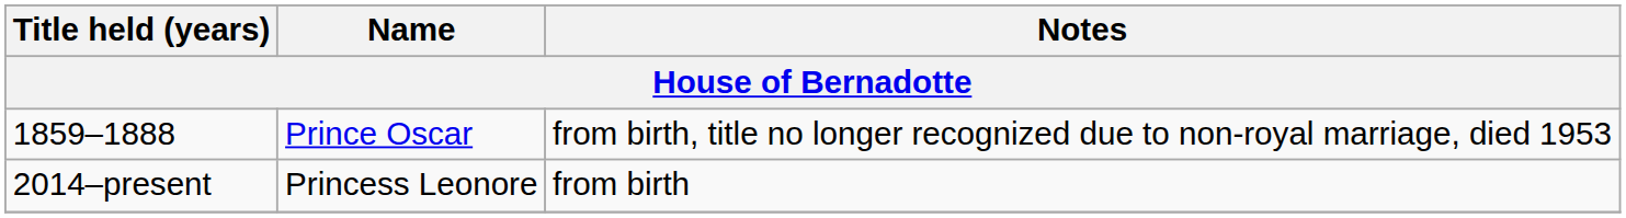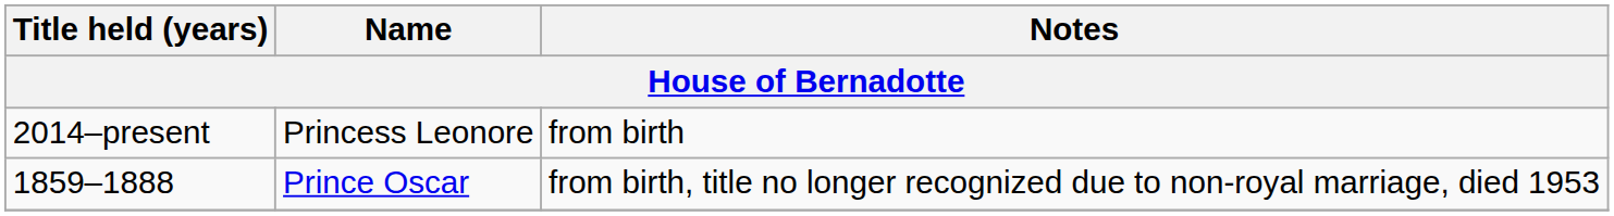rows swapped: 1859–1888 <-> 2014–present
